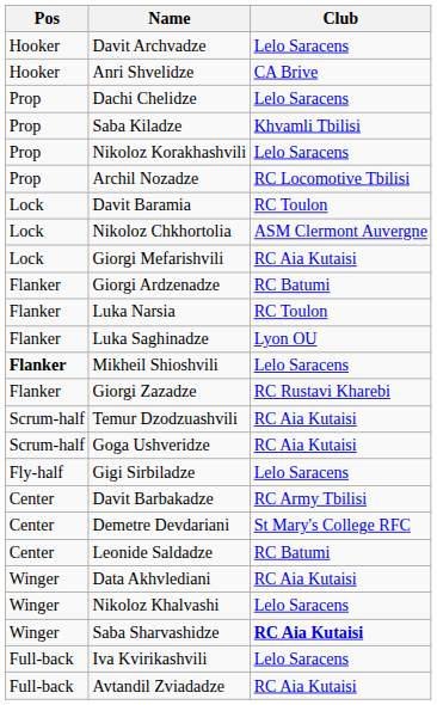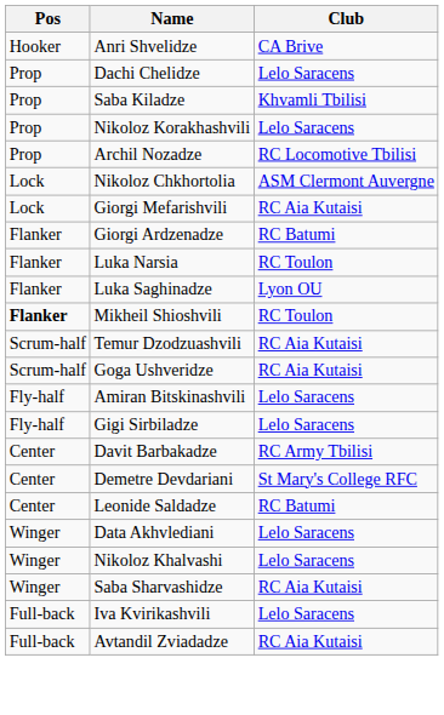- row: Hooker | Davit Archvadze | Lelo Saracens
- row: Lock | Davit Baramia | RC Toulon
Mikheil Shioshvili | Club: Lelo Saracens -> RC Toulon
- row: Flanker | Giorgi Zazadze | RC Rustavi Kharebi
+ row: Fly-half | Amiran Bitskinashvili | Lelo Saracens
Data Akhvlediani | Club: RC Aia Kutaisi -> Lelo Saracens
Saba Sharvashidze | Club: bold -> normal
